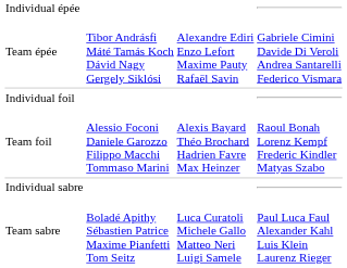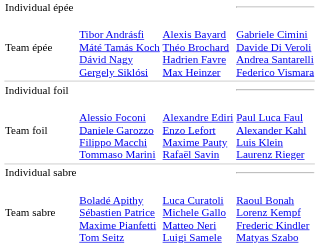Team épée | column 3: Alexandre Ediri Enzo Lefort Maxime Pauty Rafaël Savin -> Alexis Bayard Théo Brochard Hadrien Favre Max Heinzer
Team foil | column 3: Alexis Bayard Théo Brochard Hadrien Favre Max Heinzer -> Alexandre Ediri Enzo Lefort Maxime Pauty Rafaël Savin
Team foil | column 4: Raoul Bonah Lorenz Kempf Frederic Kindler Matyas Szabo -> Paul Luca Faul Alexander Kahl Luis Klein Laurenz Rieger
Team sabre | column 4: Paul Luca Faul Alexander Kahl Luis Klein Laurenz Rieger -> Raoul Bonah Lorenz Kempf Frederic Kindler Matyas Szabo
